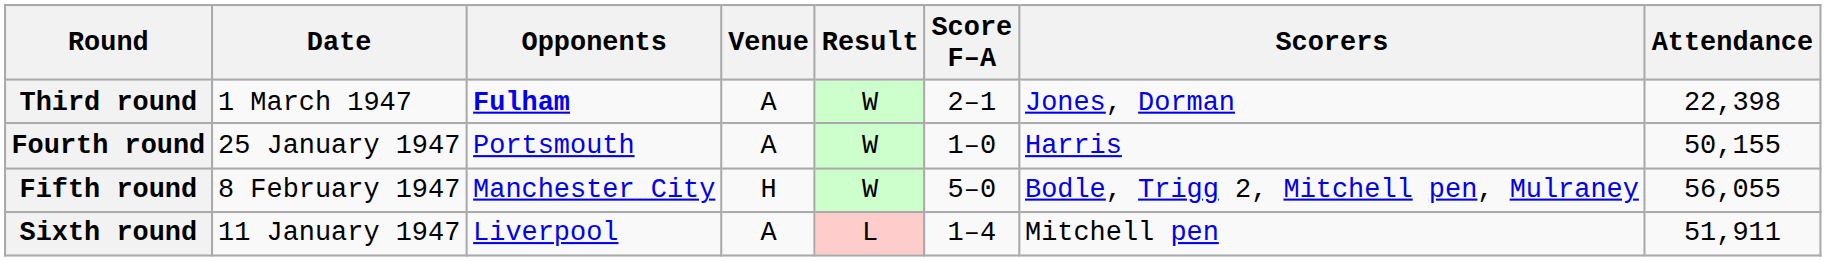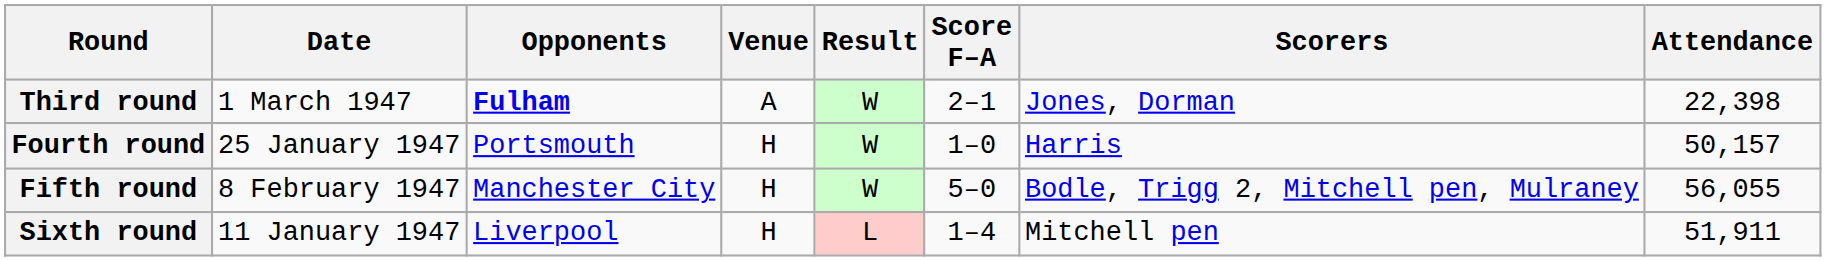Fourth round | Venue: A -> H
Fourth round | Attendance: 50,155 -> 50,157
Sixth round | Venue: A -> H
